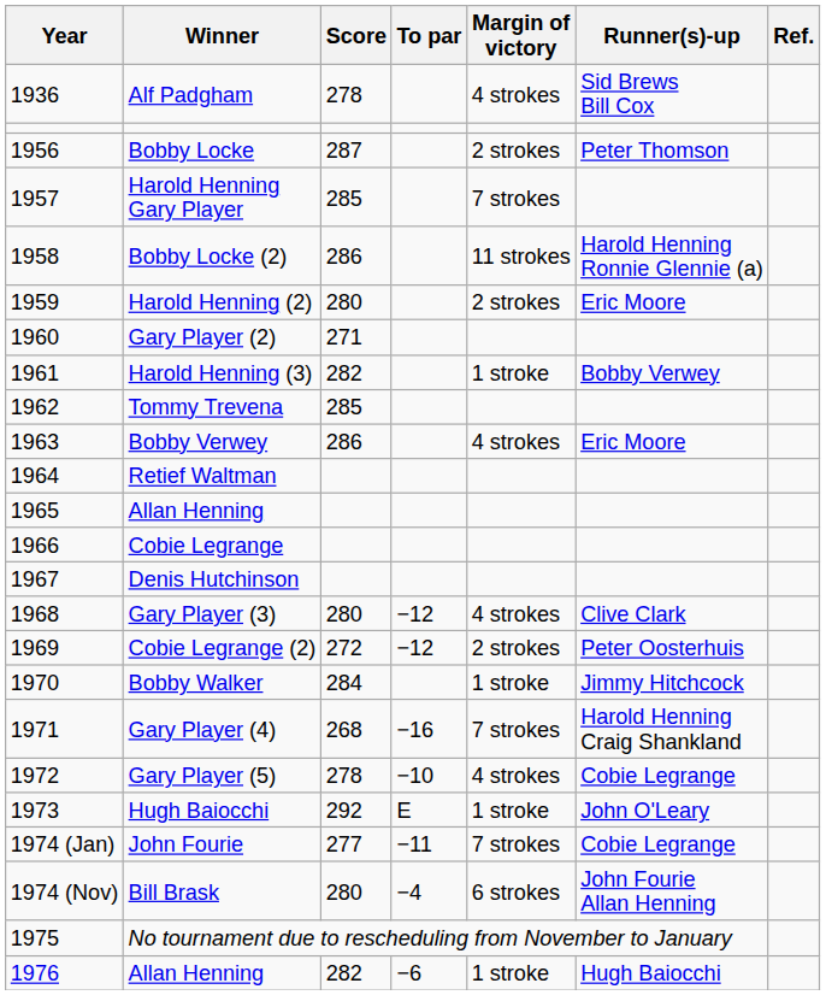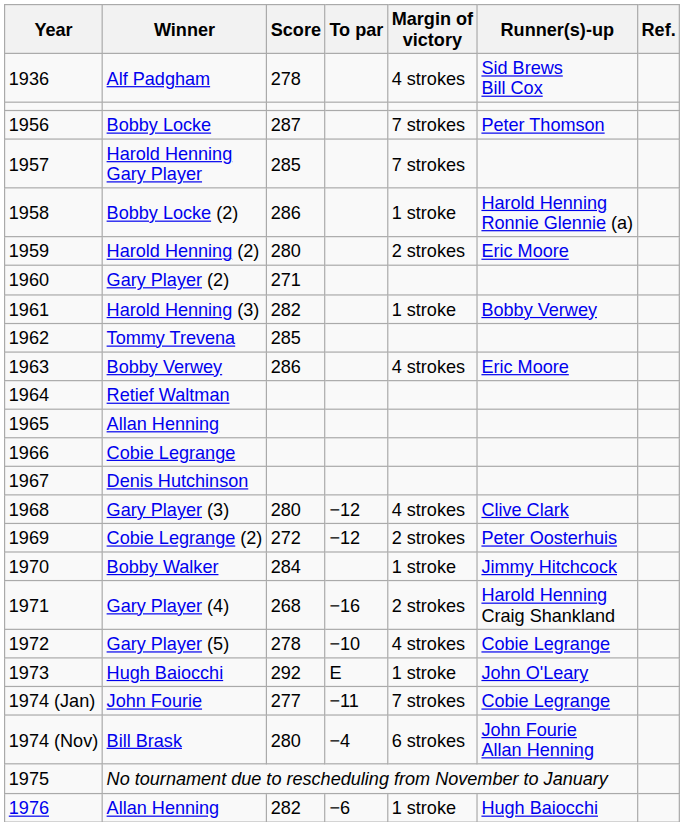Bobby Locke | Margin of victory: 2 strokes -> 7 strokes
Bobby Locke (2) | Margin of victory: 11 strokes -> 1 stroke
Gary Player (4) | Margin of victory: 7 strokes -> 2 strokes
